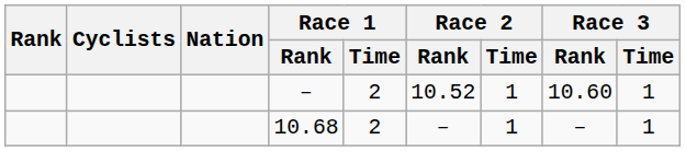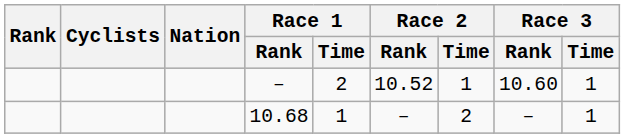10.68 | Race 1 / Time: 2 -> 1
10.68 | Race 2 / Time: 1 -> 2
